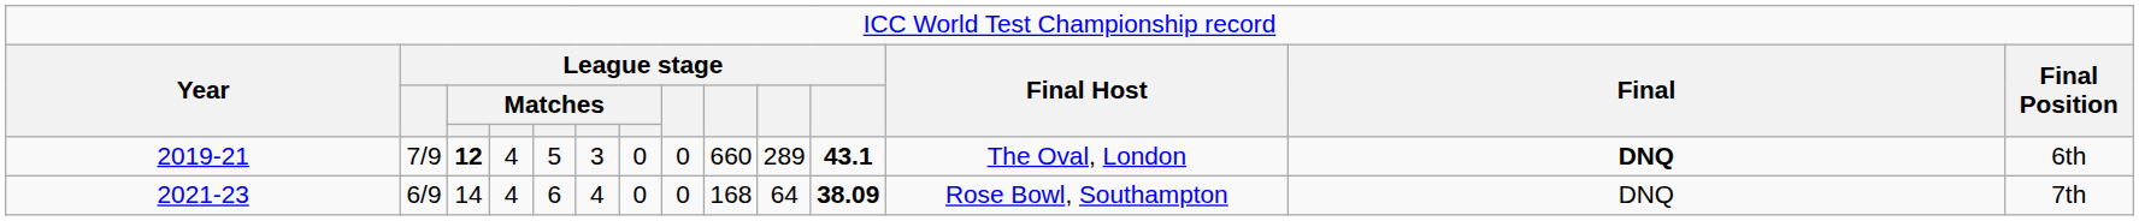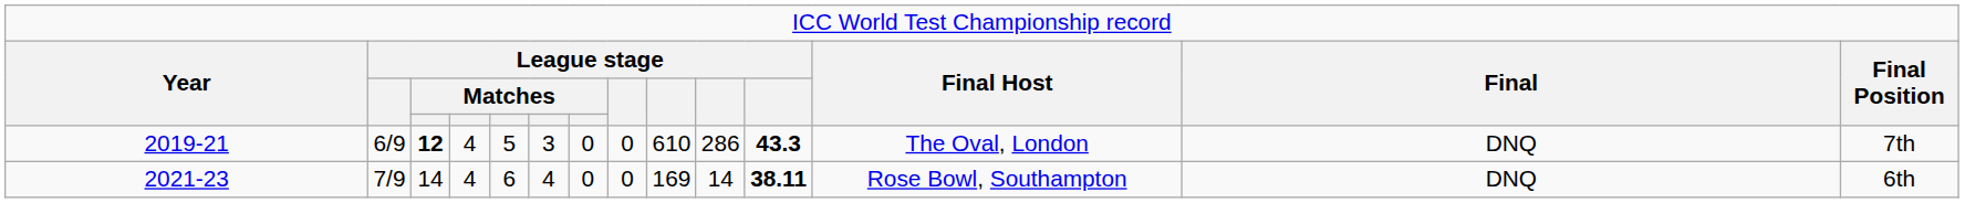2019-21 | column 2: 7/9 -> 6/9
2019-21 | column 9: 660 -> 610
2019-21 | column 10: 289 -> 286
2019-21 | column 11: 43.1 -> 43.3
2019-21 | column 13: bold -> normal
2019-21 | column 14: 6th -> 7th
2021-23 | column 2: 6/9 -> 7/9
2021-23 | column 9: 168 -> 169
2021-23 | column 10: 64 -> 14
2021-23 | column 11: 38.09 -> 38.11
2021-23 | column 14: 7th -> 6th
